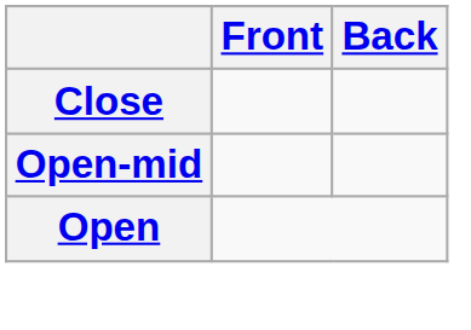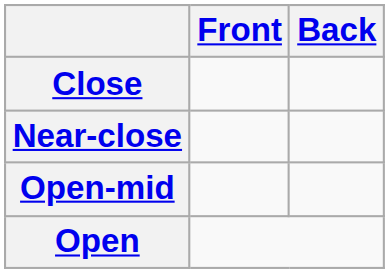+ row: Near-close
